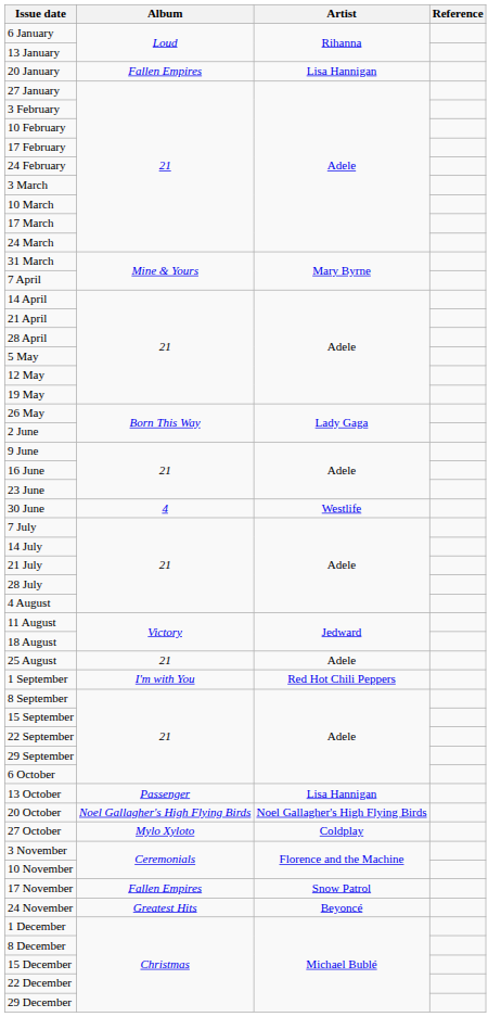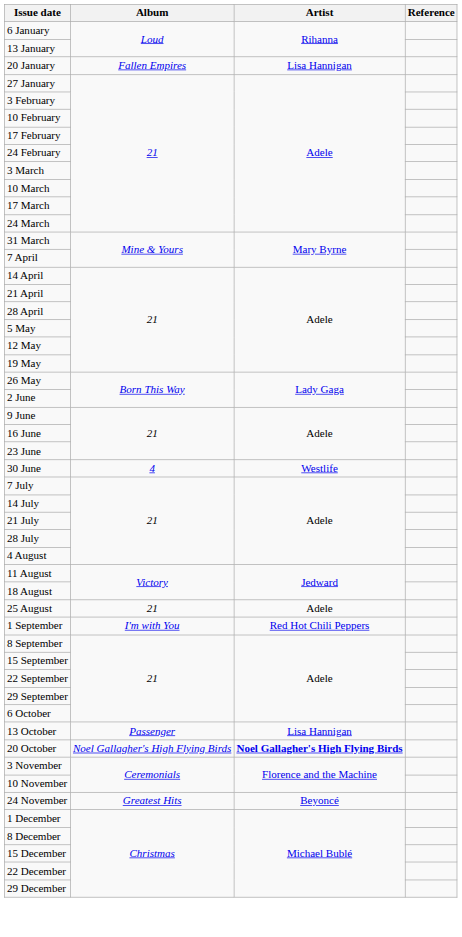20 October | Artist: normal -> bold
- row: 27 October | Mylo Xyloto | Coldplay
- row: 17 November | Fallen Empires | Snow Patrol
